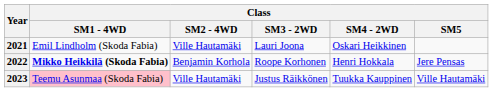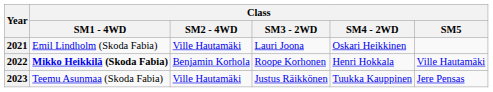2022 | Class / SM5: Jere Pensas -> Ville Hautamäki
2023 | Class / SM1 - 4WD: pink background -> no background
2023 | Class / SM5: Ville Hautamäki -> Jere Pensas
